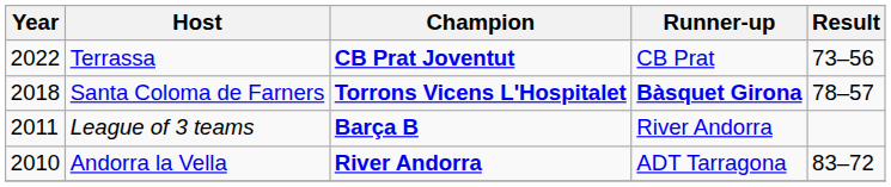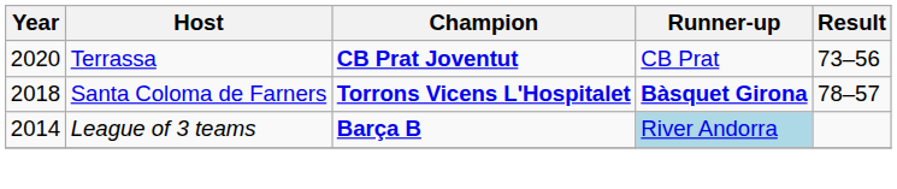Terrassa | Year: 2022 -> 2020
League of 3 teams | Year: 2011 -> 2014
League of 3 teams | Runner-up: no background -> lightblue background
- row: 2010 | Andorra la Vella | River Andorra | ADT Tarragona | 83–72
